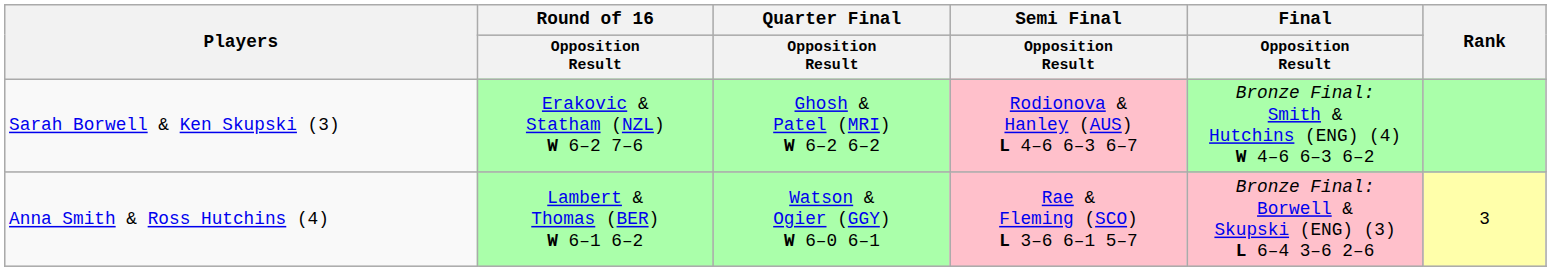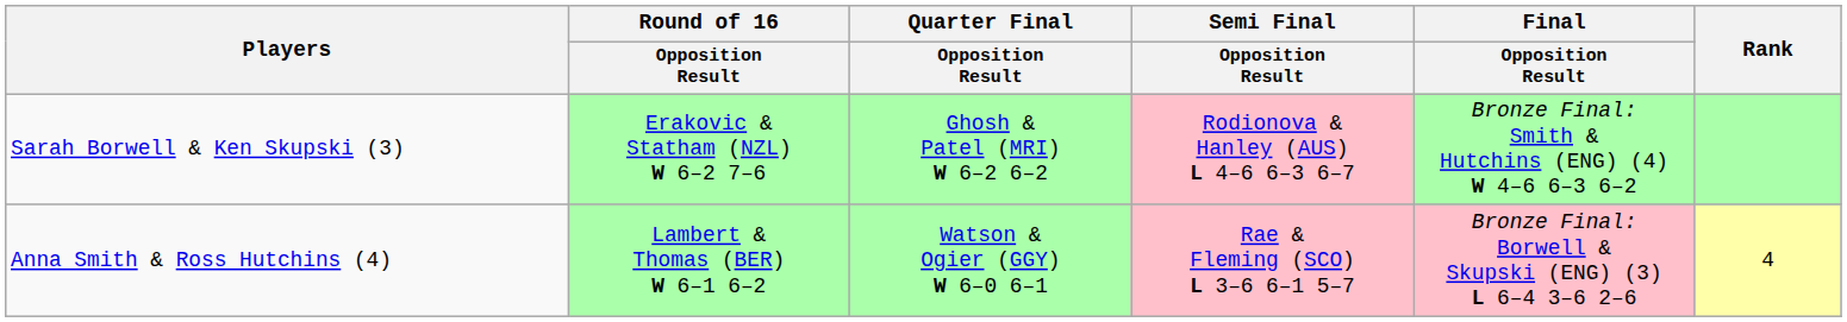Anna Smith & Ross Hutchins (4) | Rank: 3 -> 4
